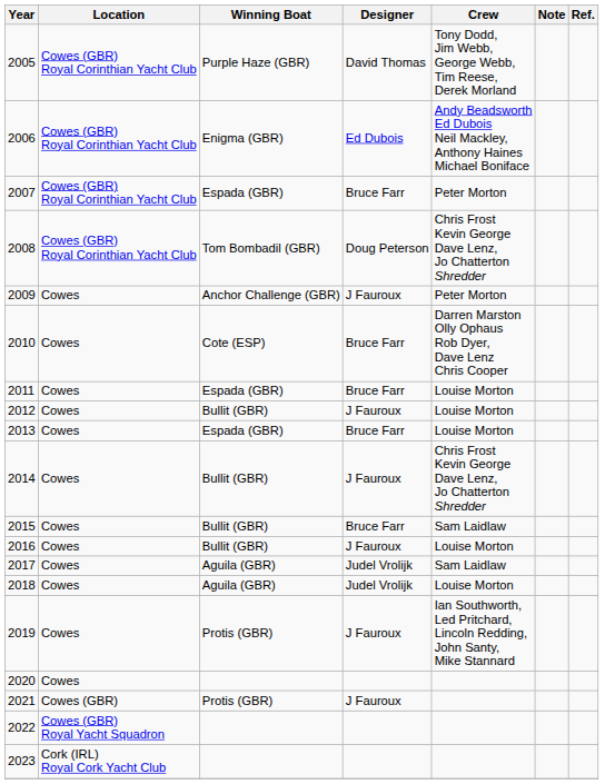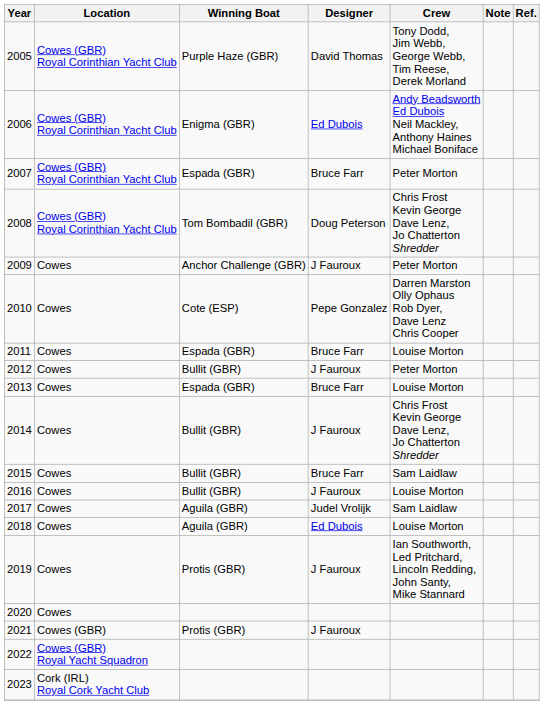2010 | Designer: Bruce Farr -> Pepe Gonzalez
2012 | Crew: Louise Morton -> Peter Morton
2018 | Designer: Judel Vrolijk -> Ed Dubois
